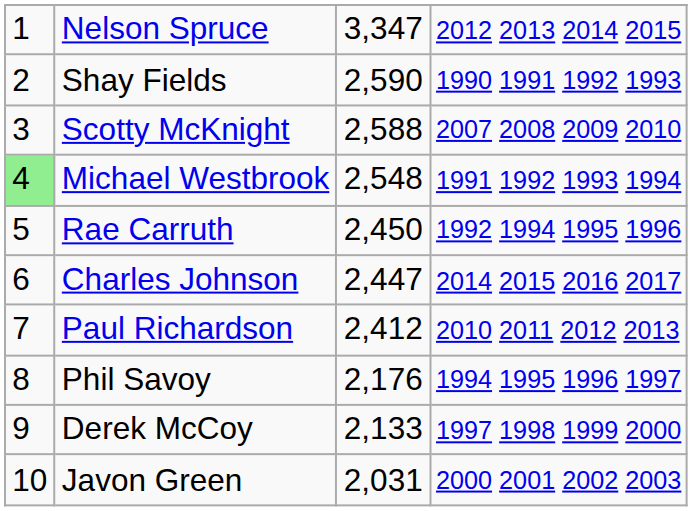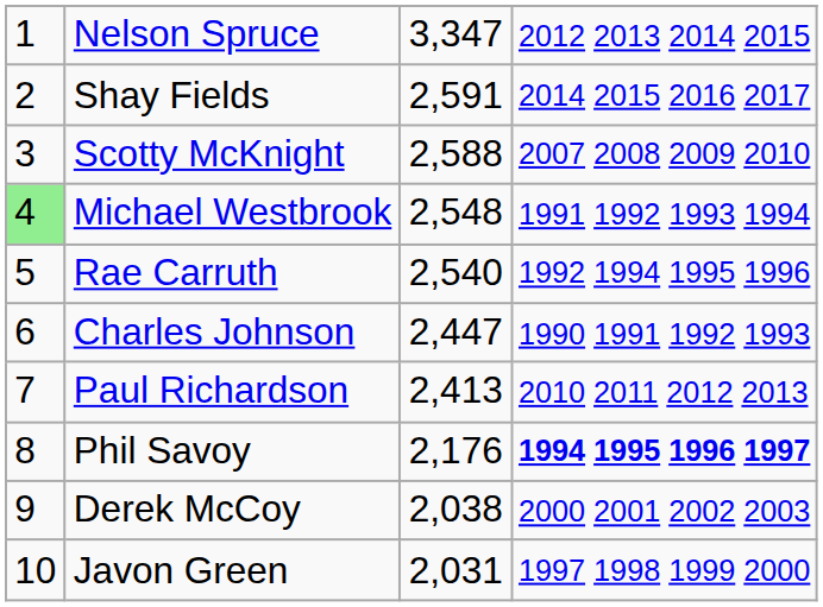Shay Fields | column 3: 2,590 -> 2,591
Shay Fields | column 4: 1990 1991 1992 1993 -> 2014 2015 2016 2017
Rae Carruth | column 3: 2,450 -> 2,540
Charles Johnson | column 4: 2014 2015 2016 2017 -> 1990 1991 1992 1993
Paul Richardson | column 3: 2,412 -> 2,413
Phil Savoy | column 4: normal -> bold
Derek McCoy | column 3: 2,133 -> 2,038
Derek McCoy | column 4: 1997 1998 1999 2000 -> 2000 2001 2002 2003
Javon Green | column 4: 2000 2001 2002 2003 -> 1997 1998 1999 2000
